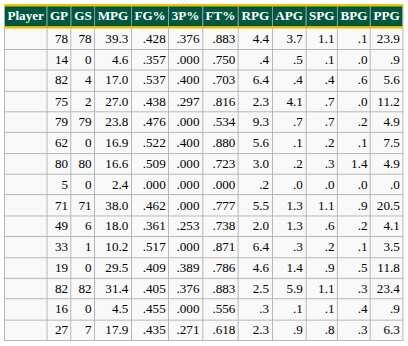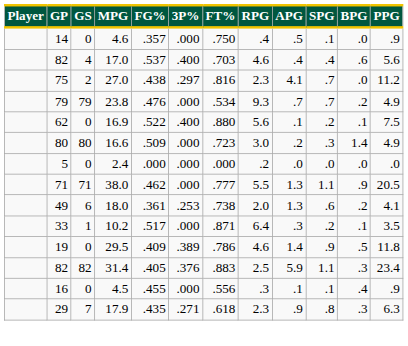- row: 78 | 78 | 39.3 | .428 | .376 | .883 | 4.4 | 3.7 | 1.1 | .1 | 23.9
17.0 | RPG: 6.4 -> 4.6
17.9 | GP: 27 -> 29
